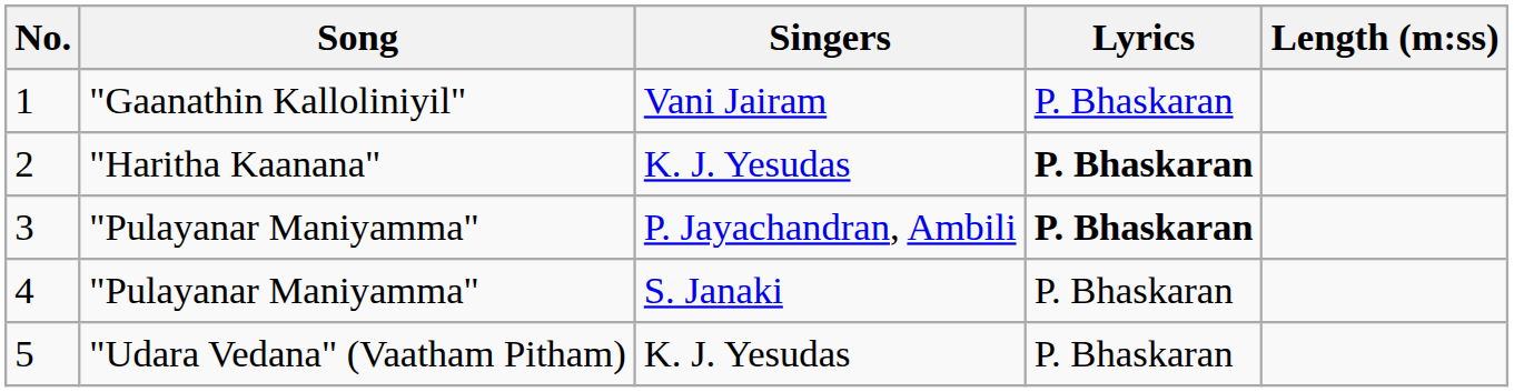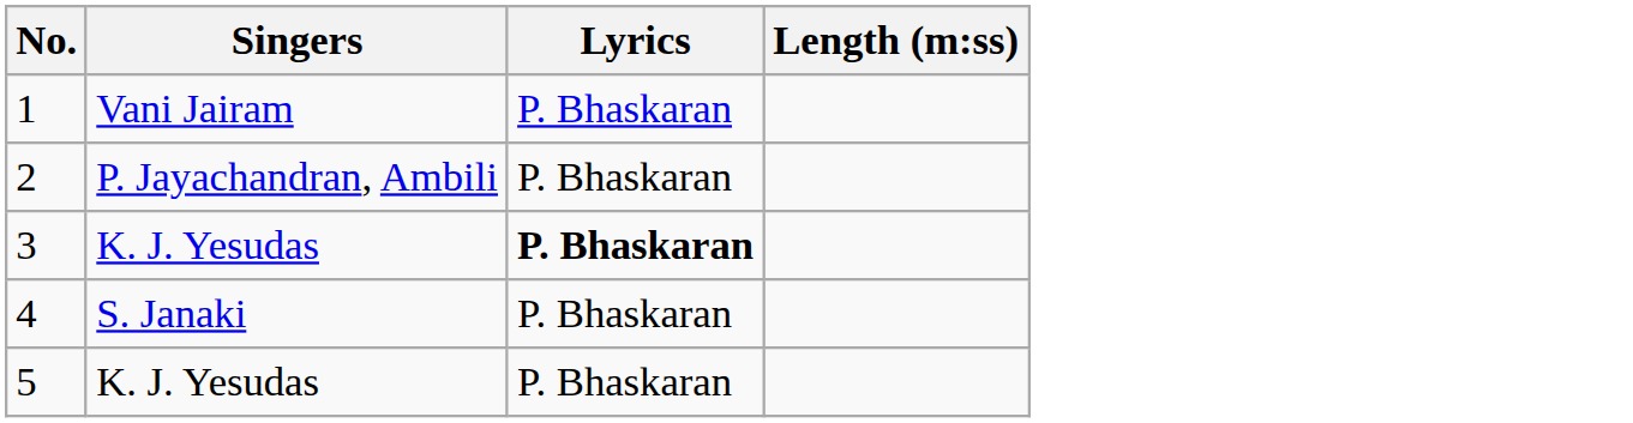- column: Song | "Gaanathin Kalloliniyil" | "Haritha Kaanana" | "Pulayanar Maniyamma" | "Pulayanar Maniyamma" | "Udara Vedana" (Vaatham Pitham)
2 | Singers: K. J. Yesudas -> P. Jayachandran, Ambili
2 | Lyrics: bold -> normal
3 | Singers: P. Jayachandran, Ambili -> K. J. Yesudas
